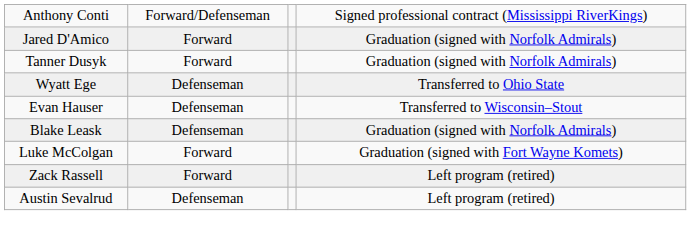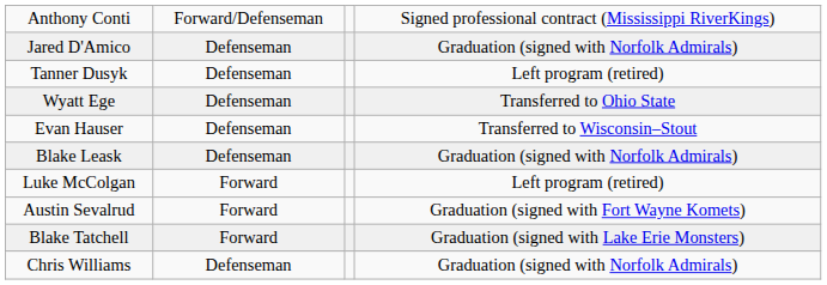Jared D'Amico | column 2: Forward -> Defenseman
Tanner Dusyk | column 2: Forward -> Defenseman
Tanner Dusyk | column 4: Graduation (signed with Norfolk Admirals) -> Left program (retired)
Luke McColgan | column 4: Graduation (signed with Fort Wayne Komets) -> Left program (retired)
- row: Zack Rassell | Forward | Left program (retired)
Austin Sevalrud | column 2: Defenseman -> Forward
Austin Sevalrud | column 4: Left program (retired) -> Graduation (signed with Fort Wayne Komets)
+ row: Blake Tatchell | Forward | Graduation (signed with Lake Erie Monsters)
+ row: Chris Williams | Defenseman | Graduation (signed with Norfolk Admirals)
